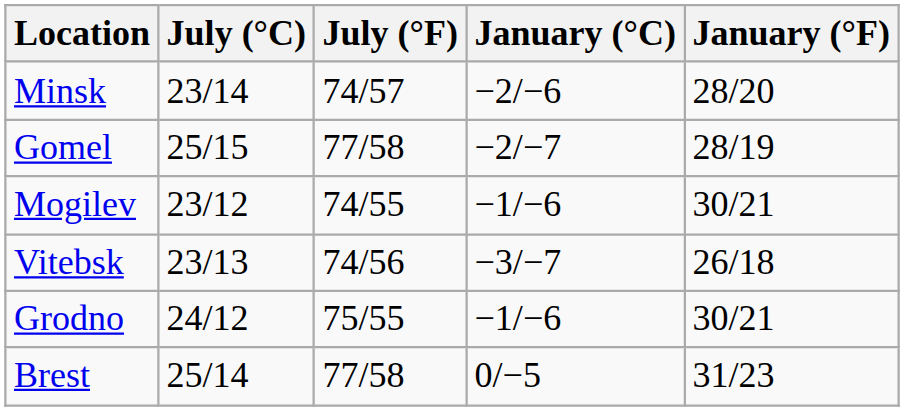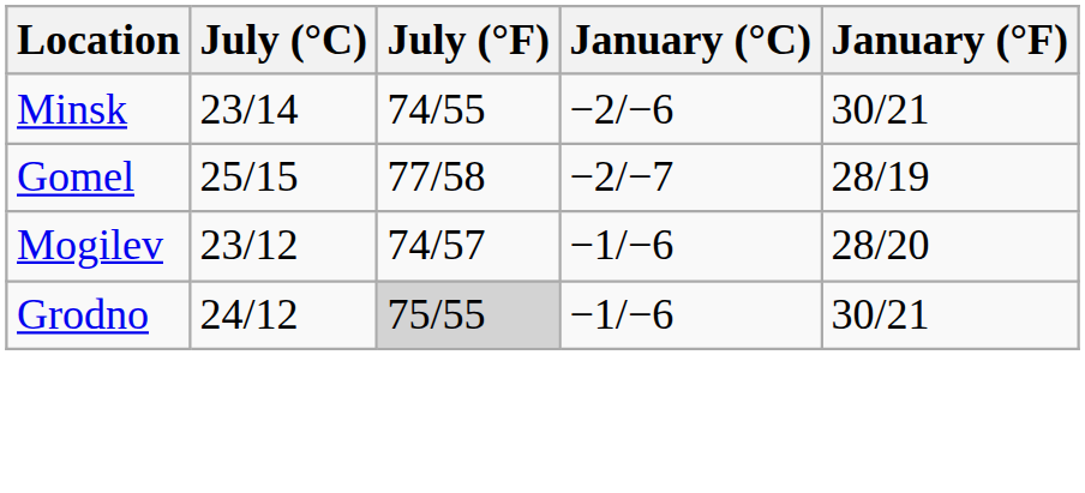Minsk | July (°F): 74/57 -> 74/55
Minsk | January (°F): 28/20 -> 30/21
Mogilev | July (°F): 74/55 -> 74/57
Mogilev | January (°F): 30/21 -> 28/20
- row: Vitebsk | 23/13 | 74/56 | −3/−7 | 26/18
Grodno | July (°F): no background -> lightgrey background
- row: Brest | 25/14 | 77/58 | 0/−5 | 31/23
